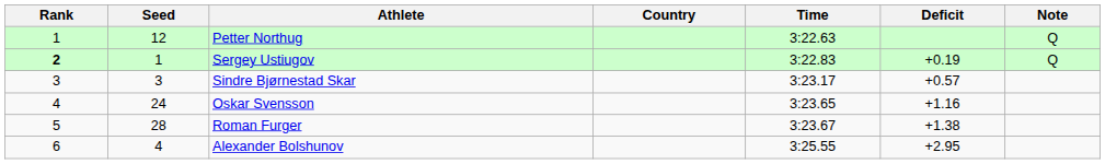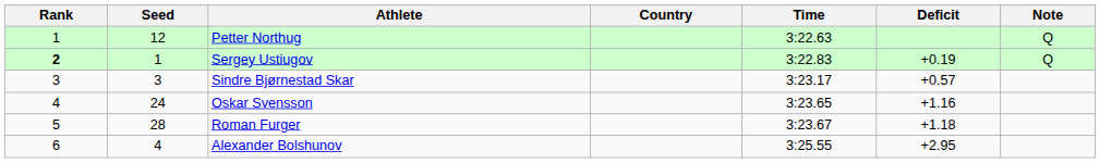Roman Furger | Deficit: +1.38 -> +1.18
